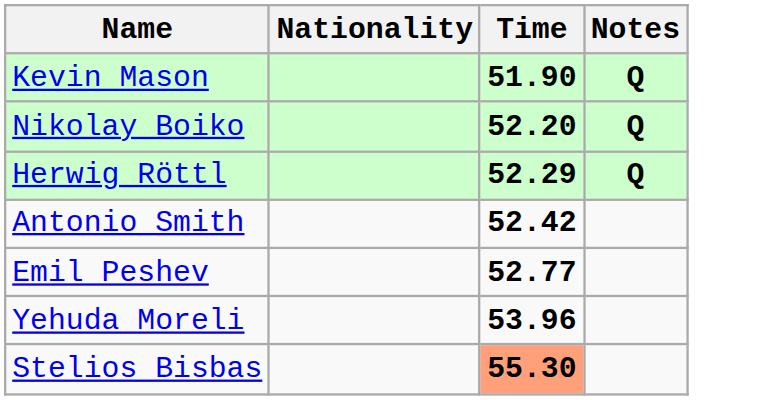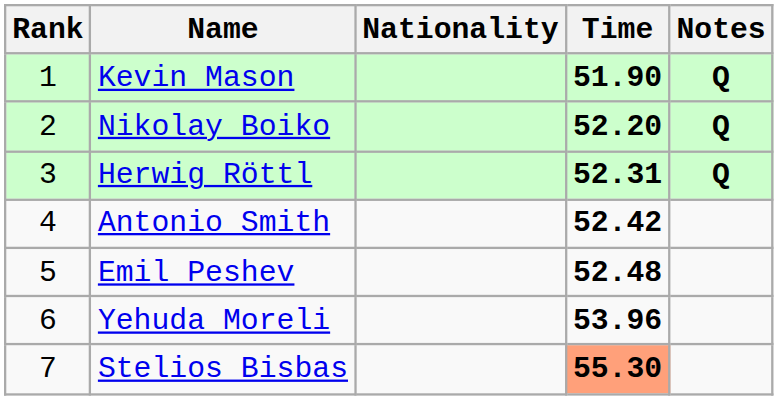+ column: Rank | 1 | 2 | 3 | 4 | 5 | 6 | 7
Herwig Röttl | Time: 52.29 -> 52.31
Emil Peshev | Time: 52.77 -> 52.48
